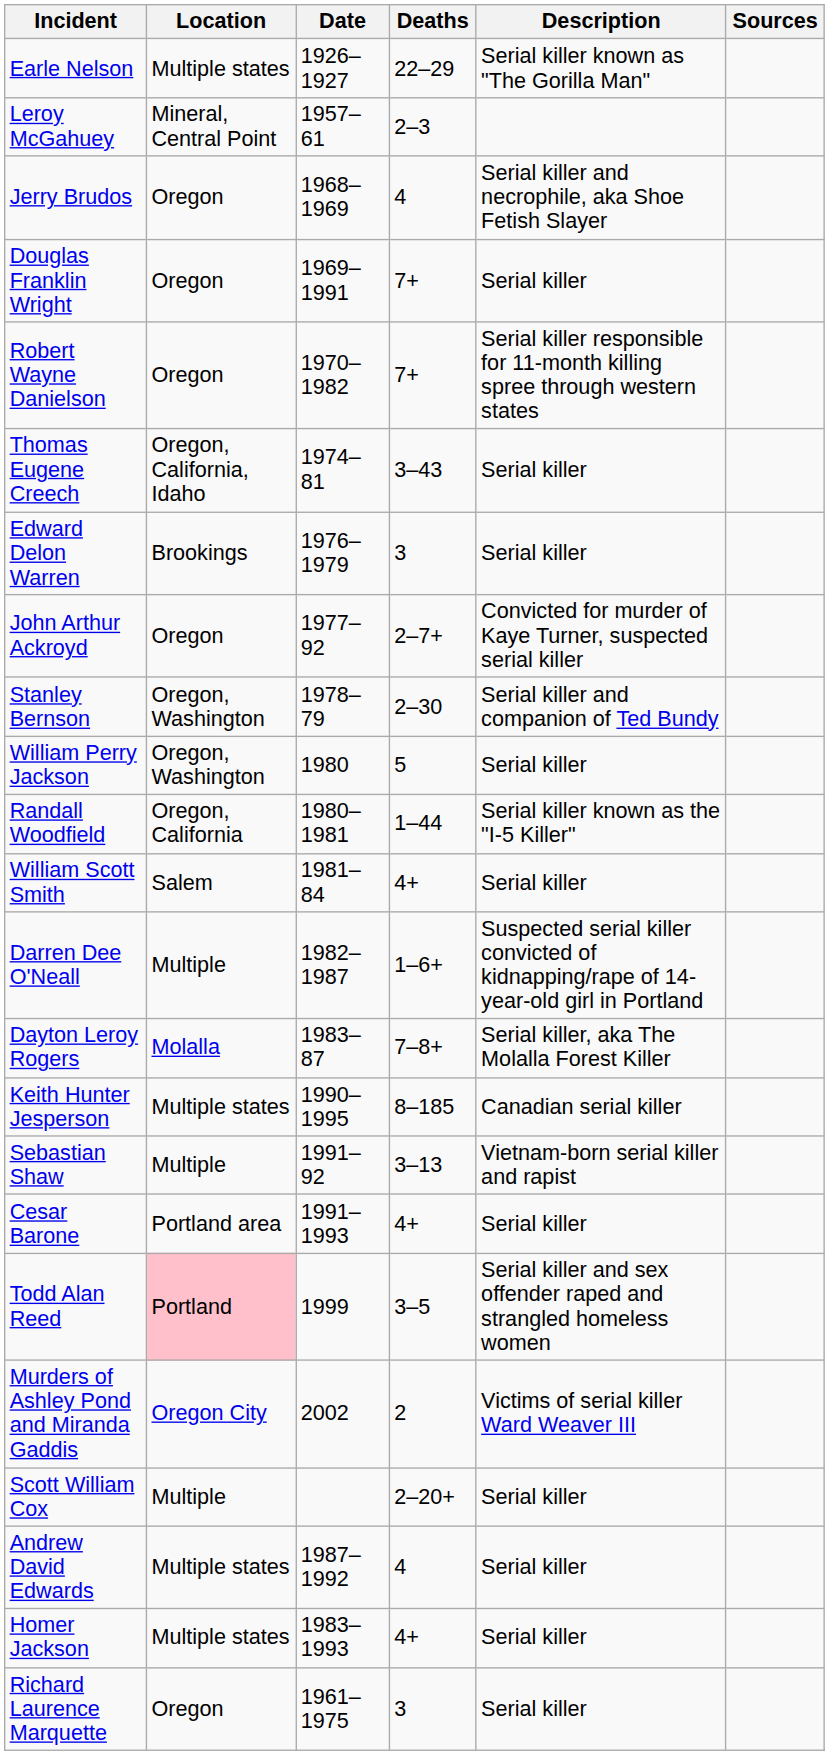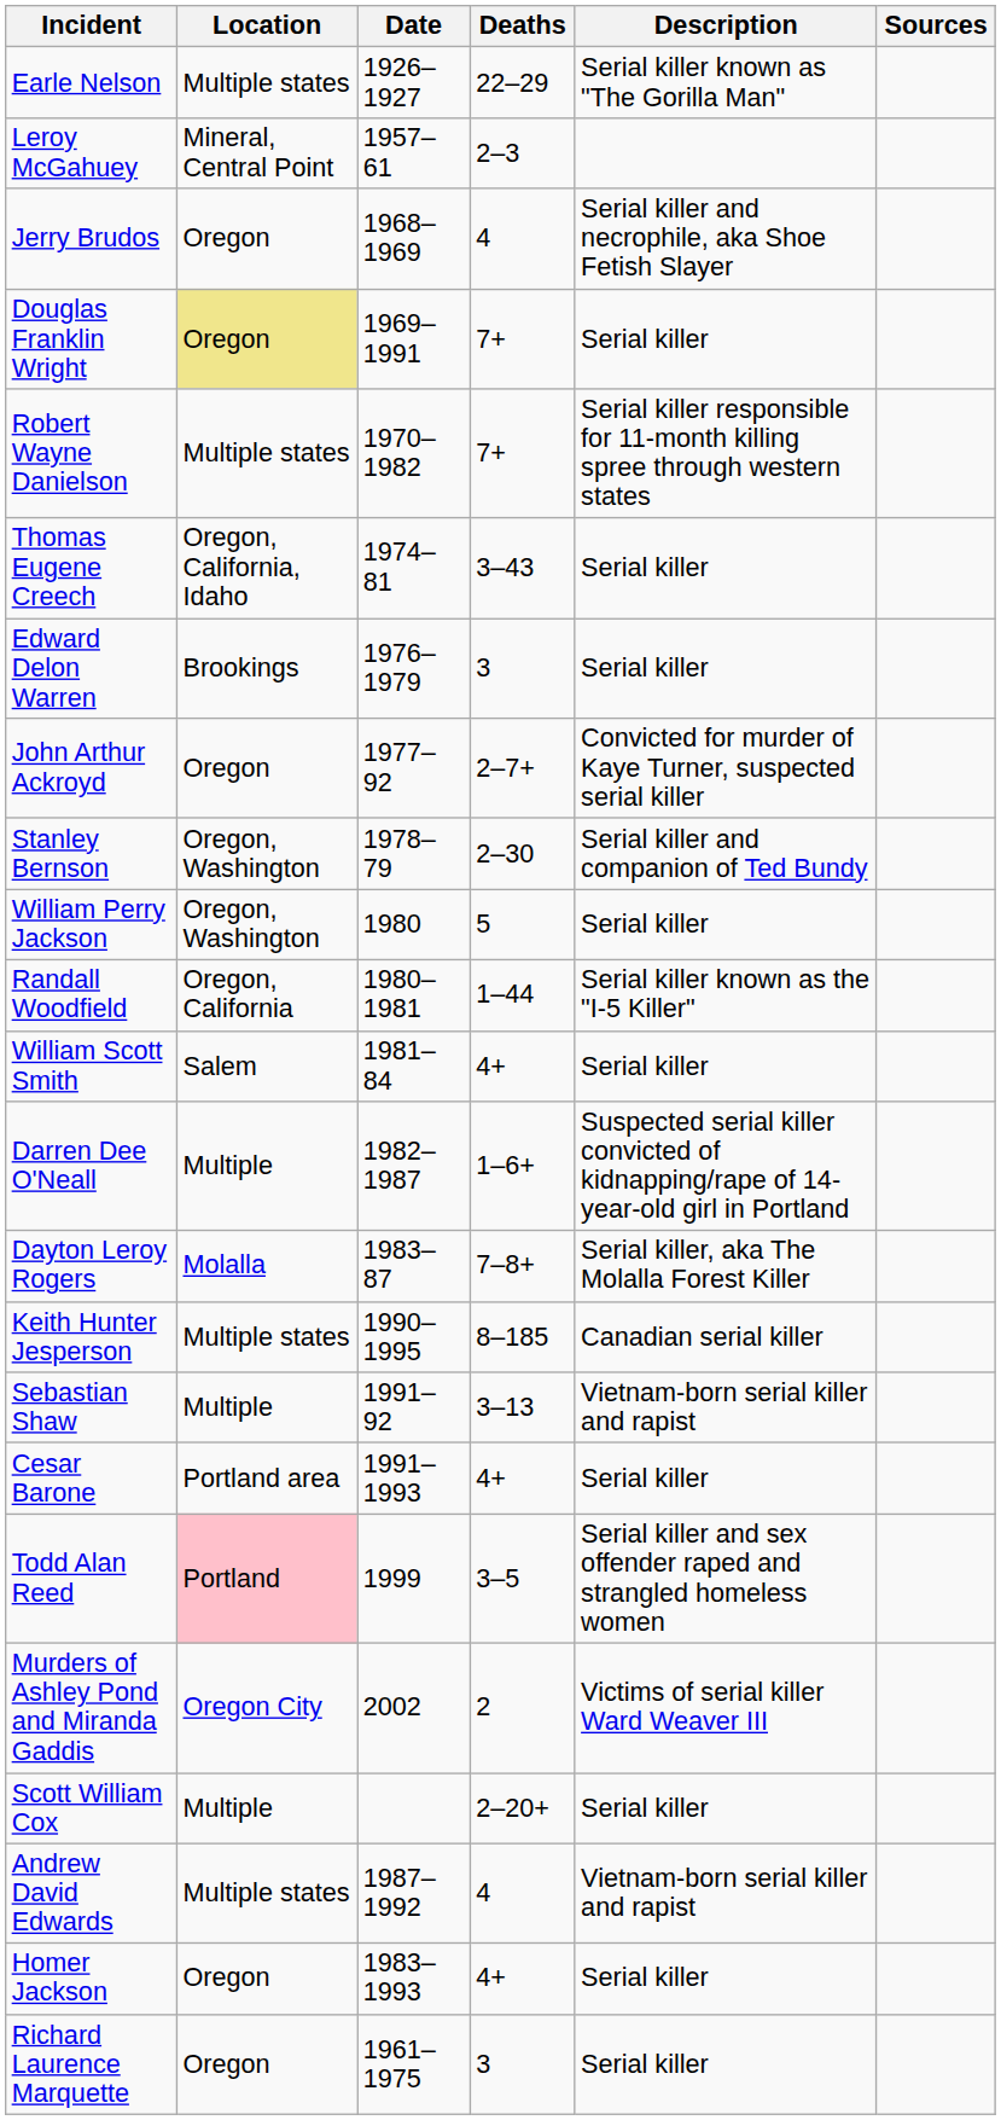Douglas Franklin Wright | Location: no background -> khaki background
Robert Wayne Danielson | Location: Oregon -> Multiple states
Andrew David Edwards | Description: Serial killer -> Vietnam-born serial killer and rapist
Homer Jackson | Location: Multiple states -> Oregon
